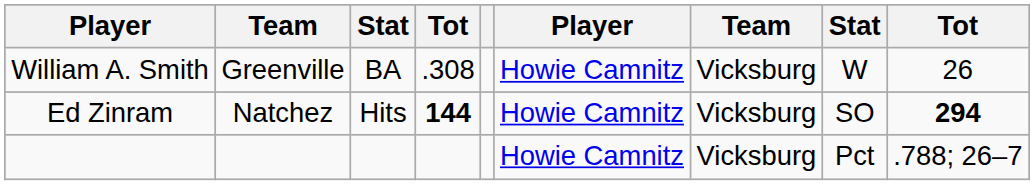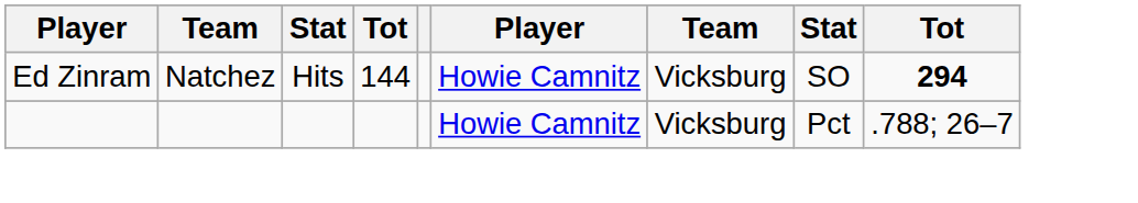- row: William A. Smith | Greenville | BA | .308 | Howie Camnitz | Vicksburg | W | 26
Ed Zinram | column 4: bold -> normal
